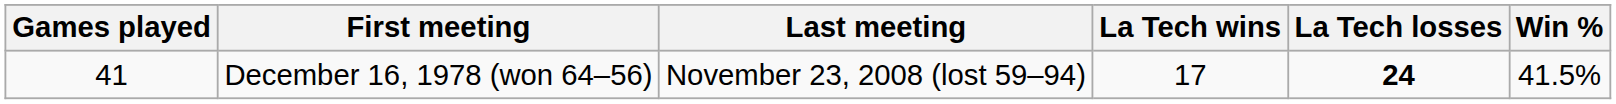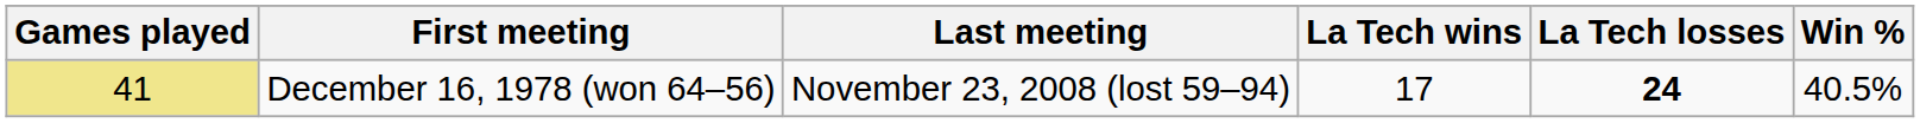December 16, 1978 (won 64–56) | Games played: no background -> khaki background
December 16, 1978 (won 64–56) | Win %: 41.5% -> 40.5%
